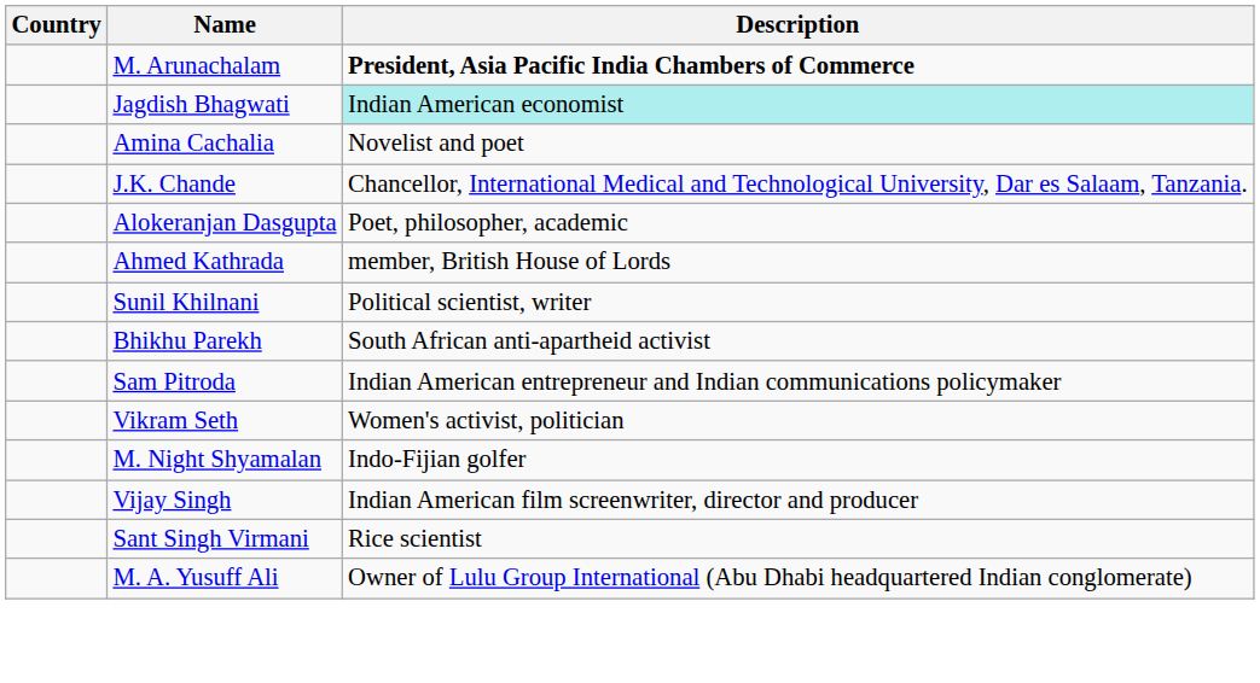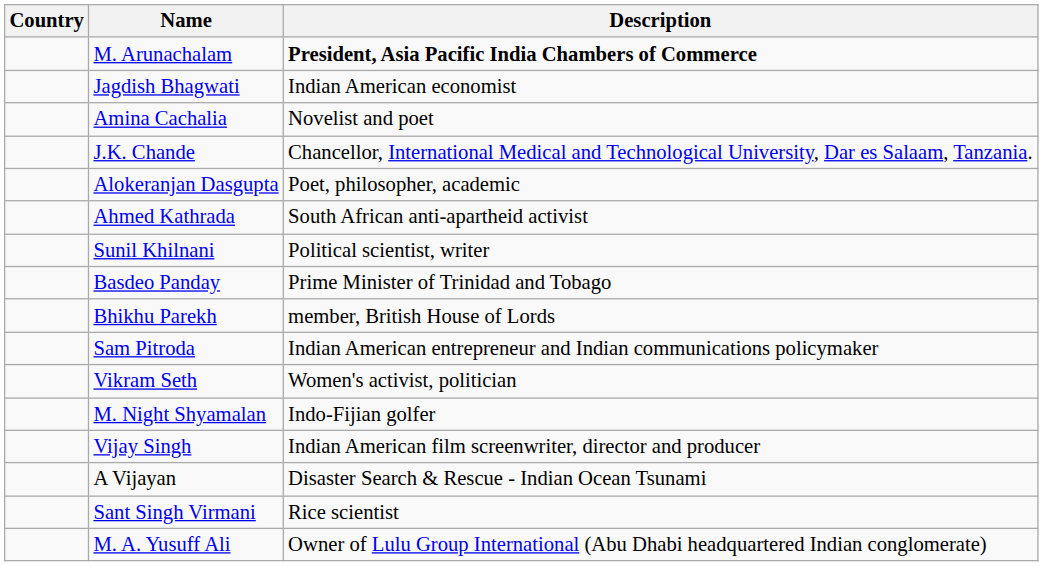Jagdish Bhagwati | Description: paleturquoise background -> no background
Ahmed Kathrada | Description: member, British House of Lords -> South African anti-apartheid activist
+ row: Basdeo Panday | Prime Minister of Trinidad and Tobago
Bhikhu Parekh | Description: South African anti-apartheid activist -> member, British House of Lords
+ row: A Vijayan | Disaster Search & Rescue - Indian Ocean Tsunami
